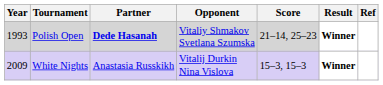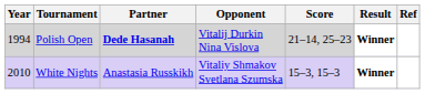Polish Open | Year: 1993 -> 1994
Polish Open | Opponent: Vitaliy Shmakov Svetlana Szumska -> Vitalij Durkin Nina Vislova
White Nights | Year: 2009 -> 2010
White Nights | Opponent: Vitalij Durkin Nina Vislova -> Vitaliy Shmakov Svetlana Szumska
